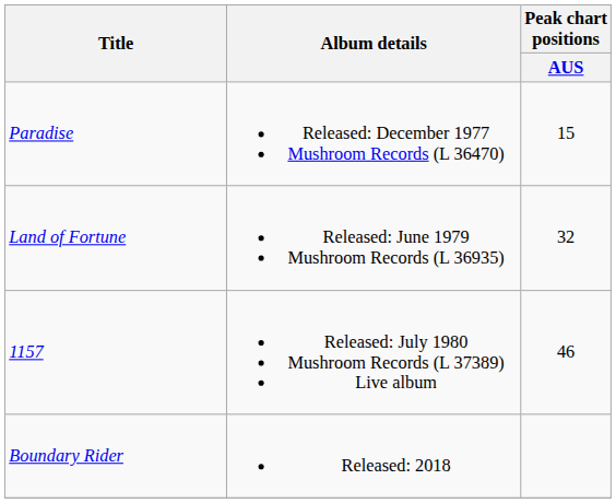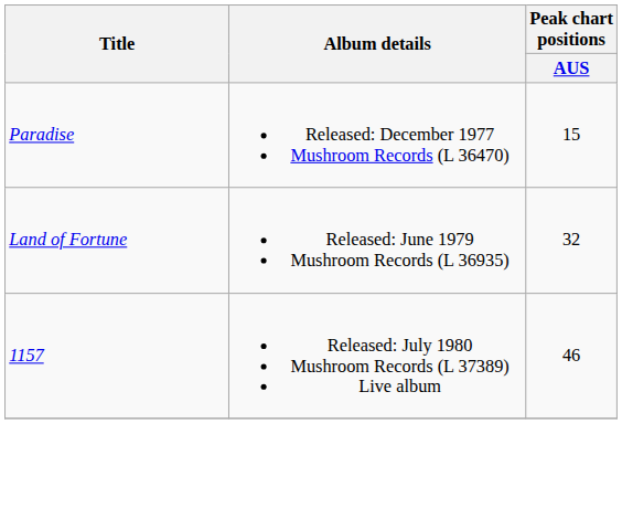- row: Boundary Rider | Released: 2018
